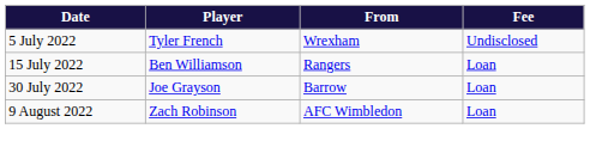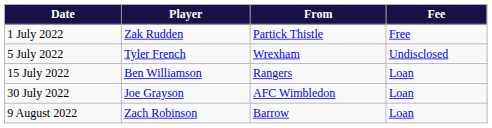+ row: 1 July 2022 | Zak Rudden | Partick Thistle | Free
30 July 2022 | From: Barrow -> AFC Wimbledon
9 August 2022 | From: AFC Wimbledon -> Barrow
